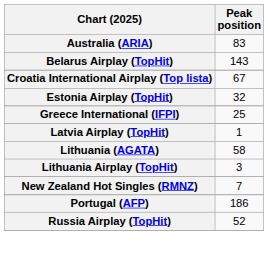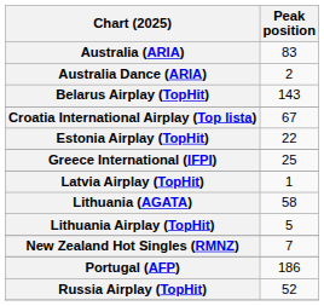+ row: Australia Dance (ARIA) | 2
Estonia Airplay (TopHit) | Peak position: 32 -> 22
Lithuania Airplay (TopHit) | Peak position: 3 -> 5
